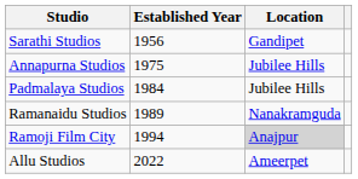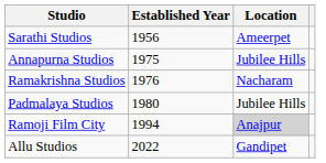Sarathi Studios | Location: Gandipet -> Ameerpet
+ row: Ramakrishna Studios | 1976 | Nacharam
Padmalaya Studios | Established Year: 1984 -> 1980
- row: Ramanaidu Studios | 1989 | Nanakramguda
Allu Studios | Location: Ameerpet -> Gandipet
